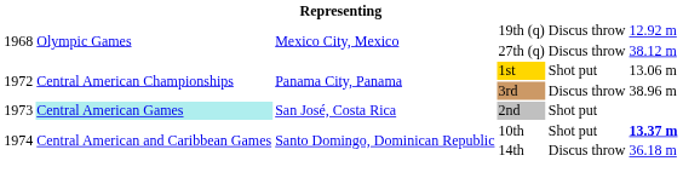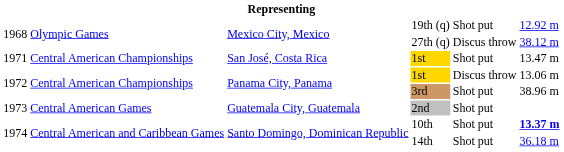19th (q) | column 5: Discus throw -> Shot put
+ row: 1971 | Central American Championships | San José, Costa Rica | 1st | Shot put | 13.47 m
1972 / 1st | column 5: Shot put -> Discus throw
3rd | column 5: Discus throw -> Shot put
2nd | column 2: paleturquoise background -> no background
2nd | column 3: San José, Costa Rica -> Guatemala City, Guatemala
14th | column 5: Discus throw -> Shot put
